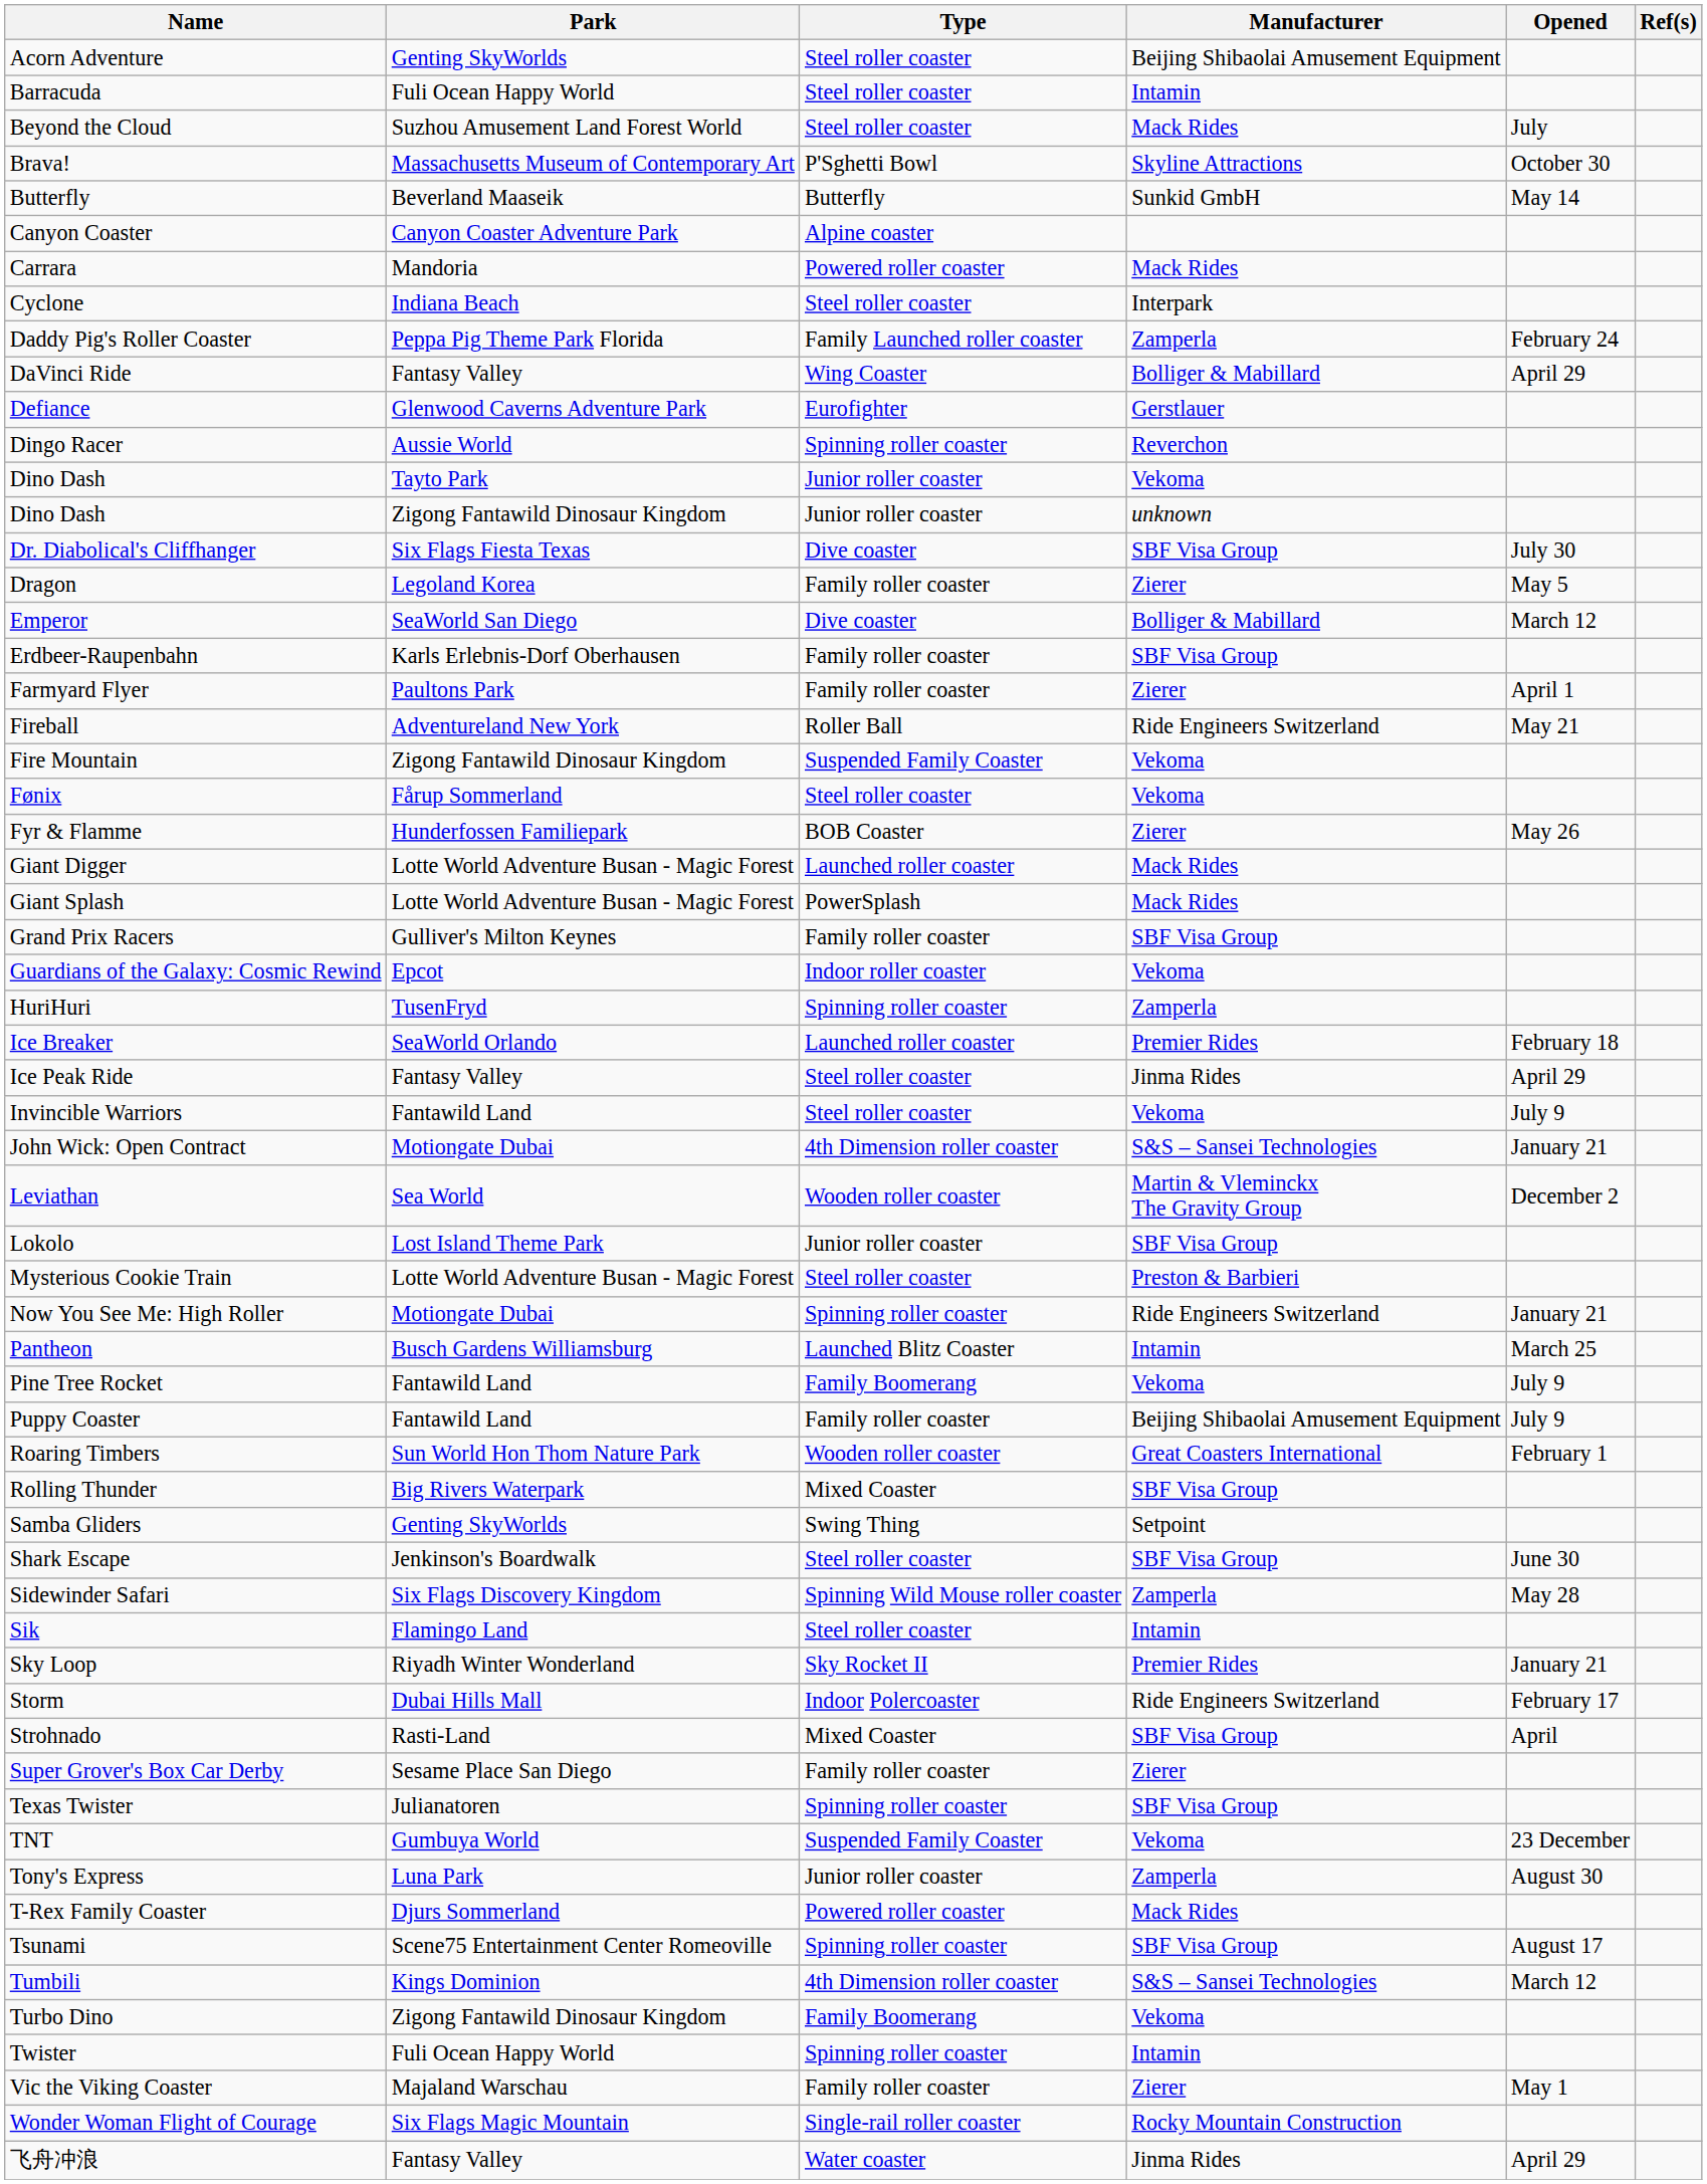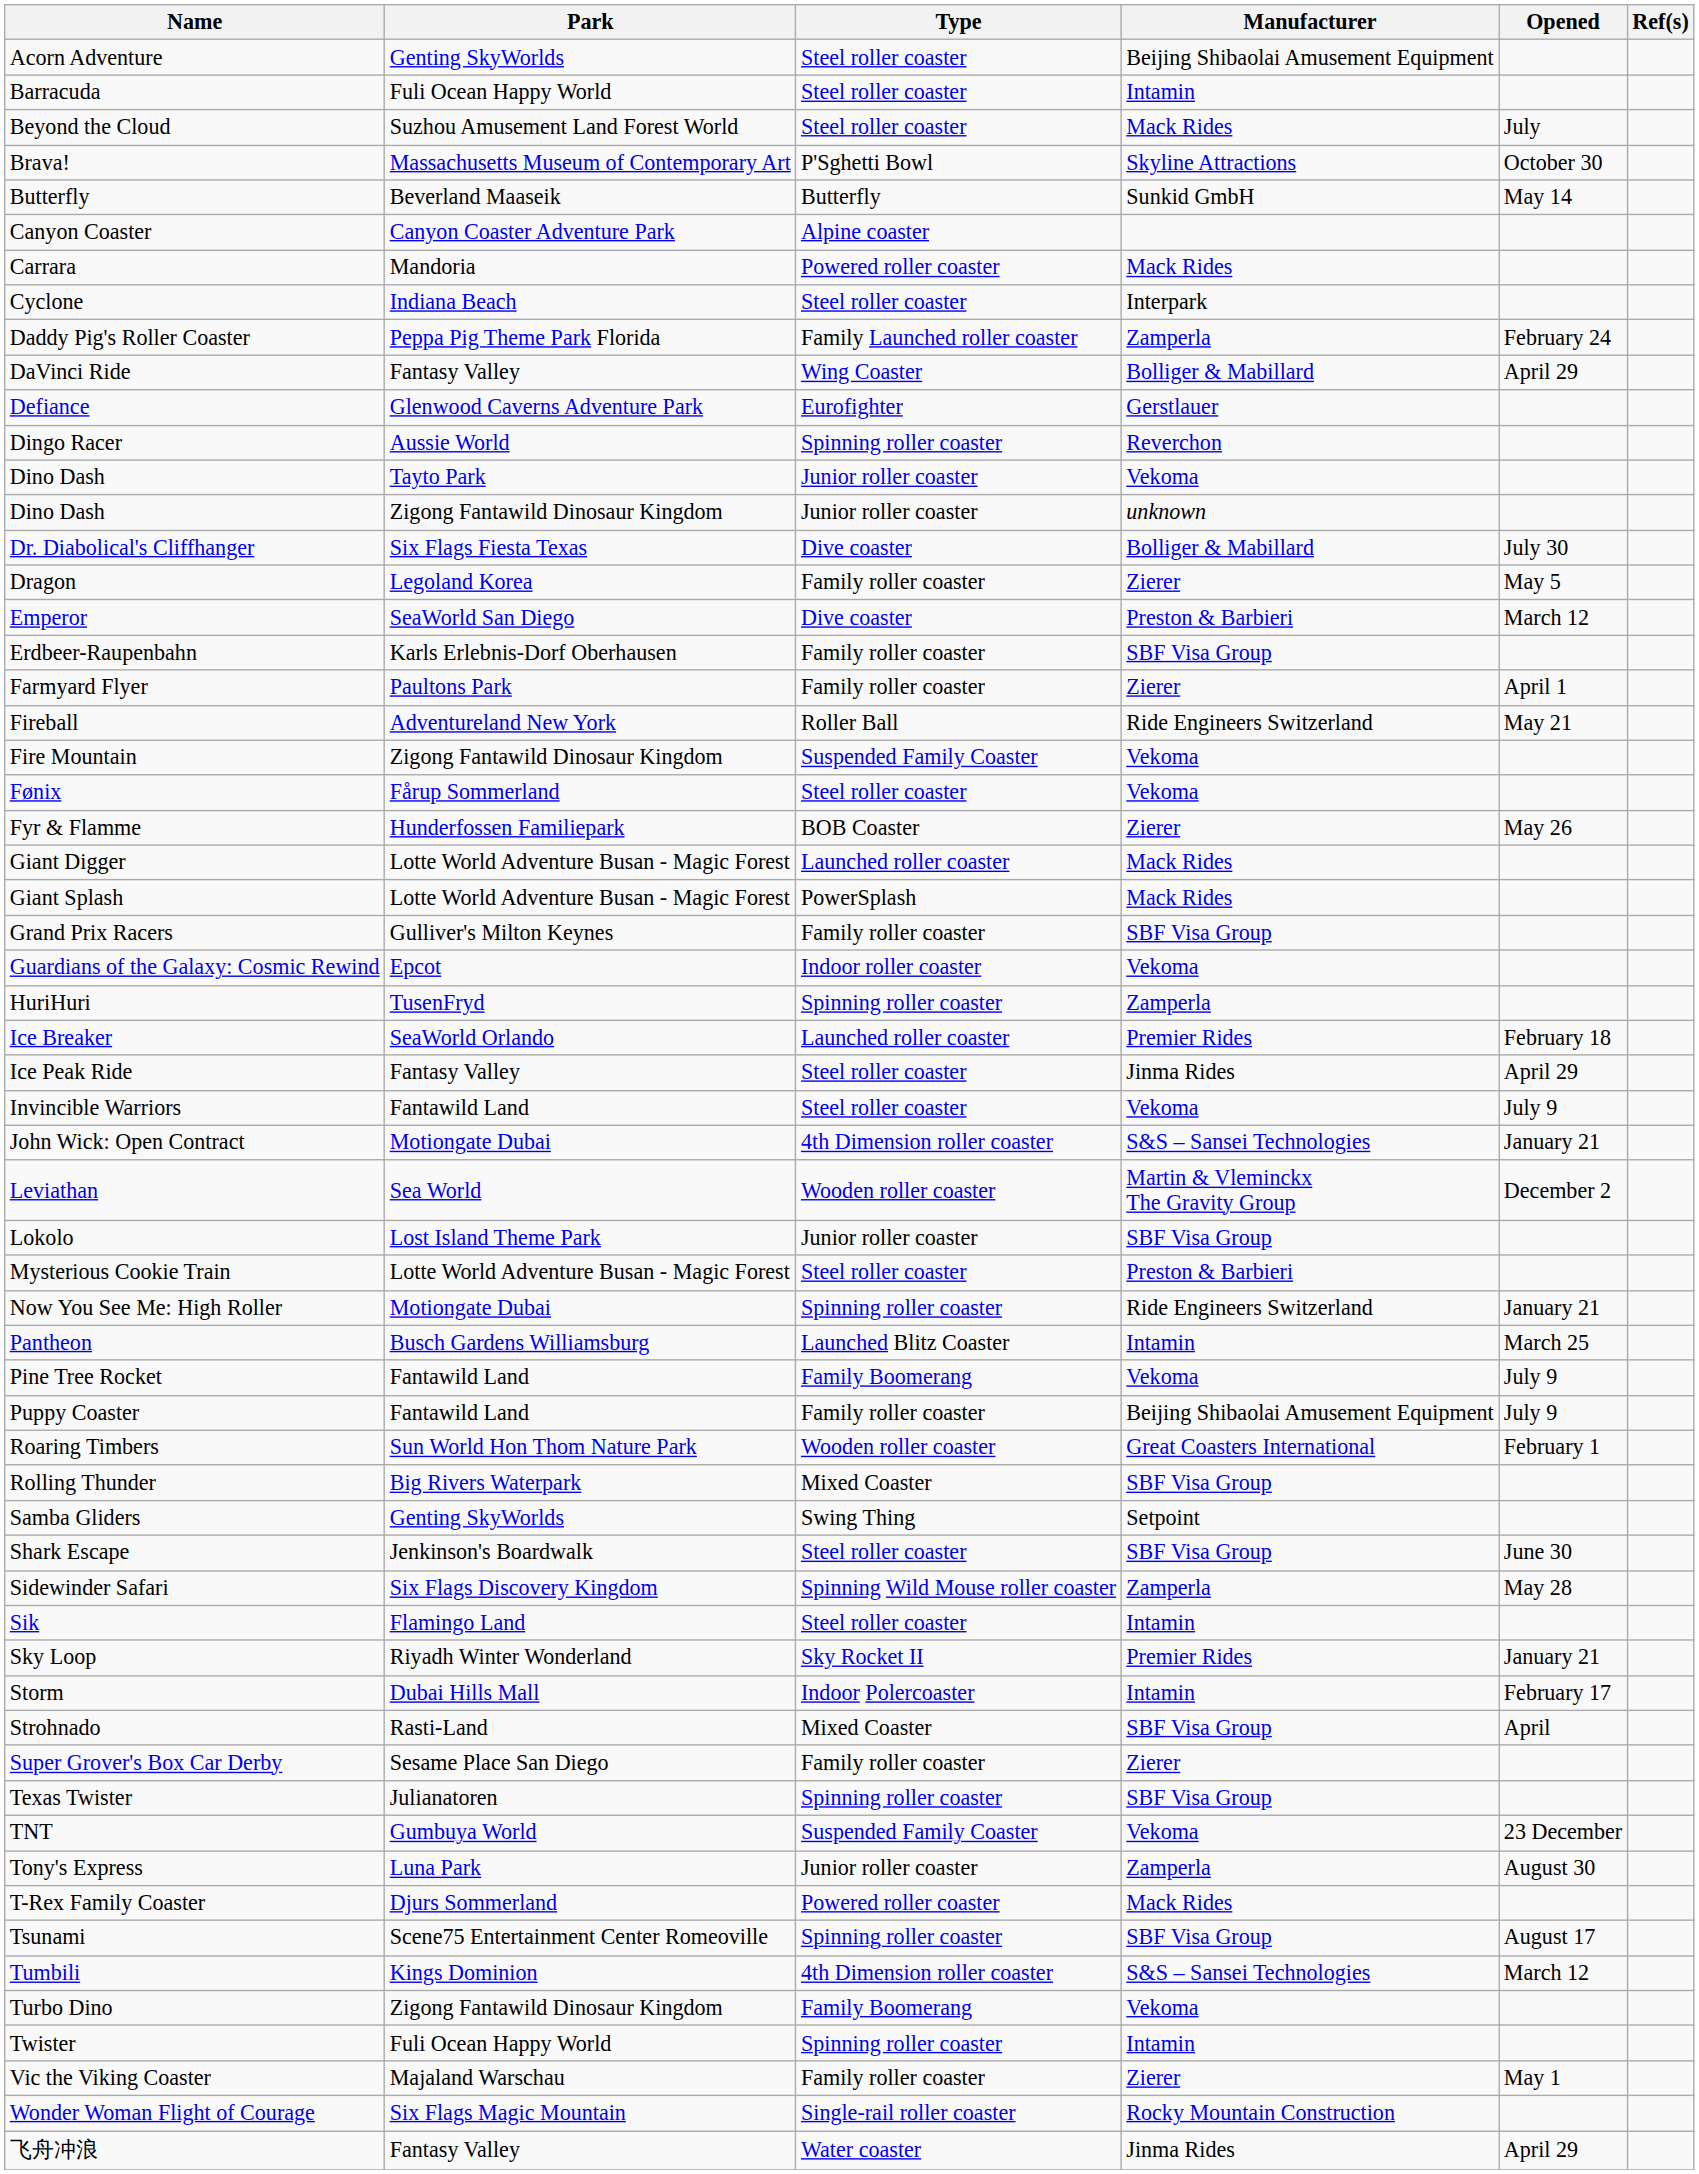Dr. Diabolical's Cliffhanger | Manufacturer: SBF Visa Group -> Bolliger & Mabillard
Emperor | Manufacturer: Bolliger & Mabillard -> Preston & Barbieri
Storm | Manufacturer: Ride Engineers Switzerland -> Intamin
